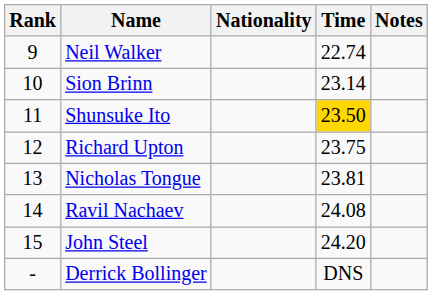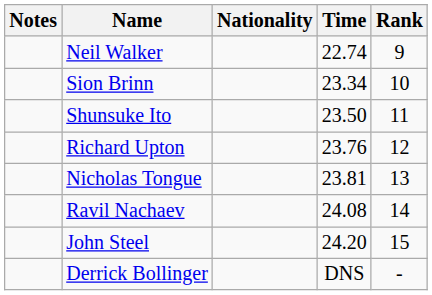columns swapped: Rank <-> Notes
Sion Brinn | Time: 23.14 -> 23.34
Shunsuke Ito | Time: gold background -> no background
Richard Upton | Time: 23.75 -> 23.76
